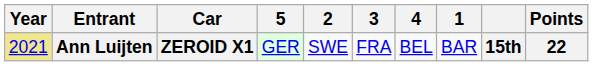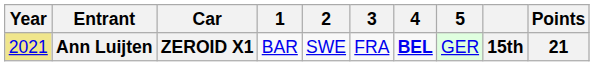columns swapped: 1 <-> 5
Ann Luijten | 4: normal -> bold
Ann Luijten | Points: 22 -> 21
